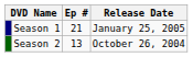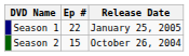Season 1 | Ep #: 21 -> 22
Season 2 | Ep #: 13 -> 15
